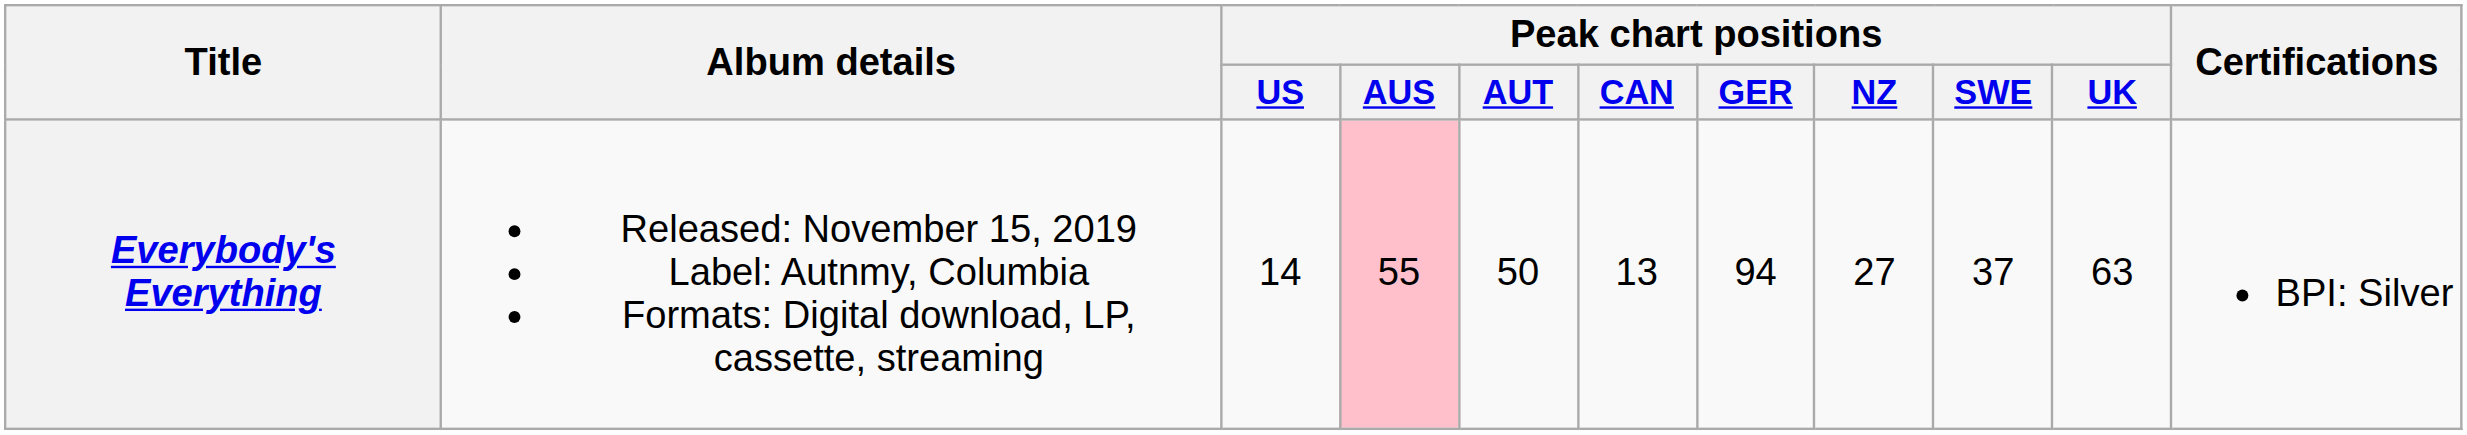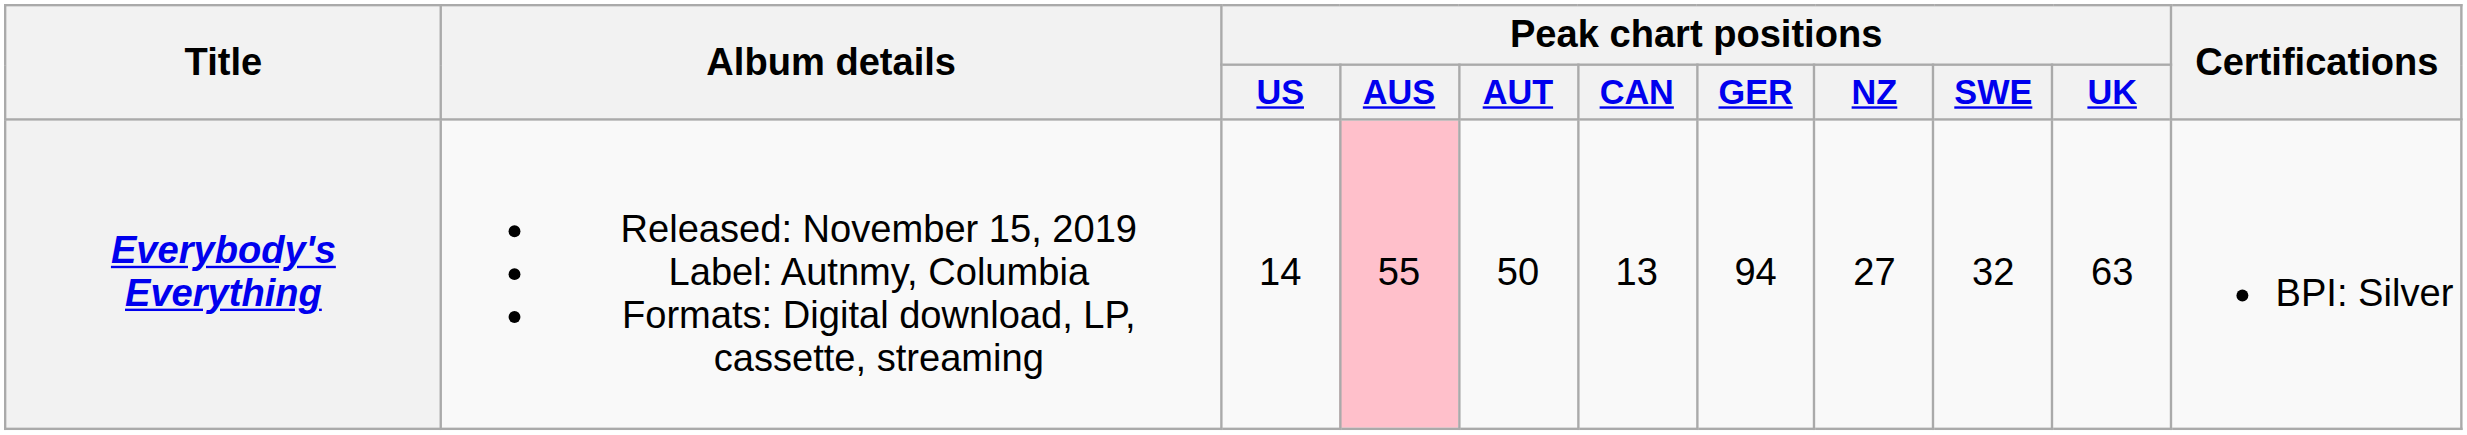Everybody's Everything | Peak chart positions / SWE: 37 -> 32
